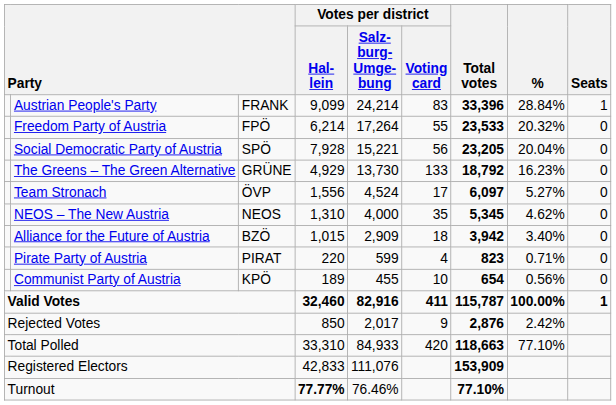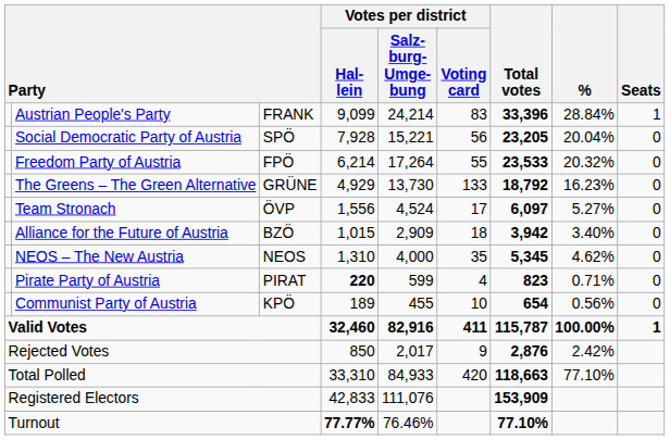rows swapped: Freedom Party of Austria <-> Social Democratic Party of Austria
rows swapped: NEOS – The New Austria <-> Alliance for the Future of Austria
Pirate Party of Austria | Votes per district / Hal- lein: normal -> bold
